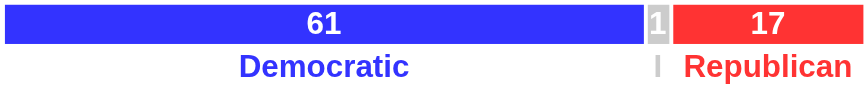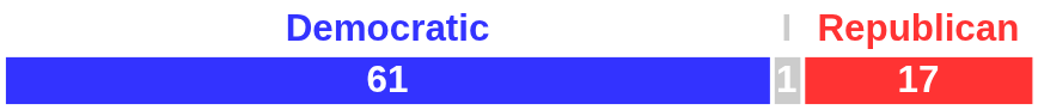rows swapped: 61 <-> Democratic
